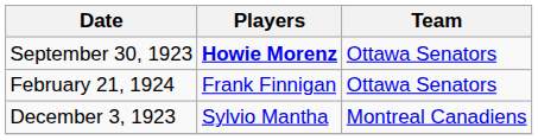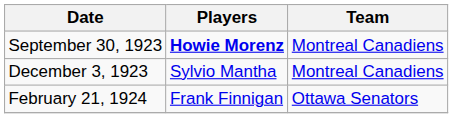September 30, 1923 | Team: Ottawa Senators -> Montreal Canadiens
rows swapped: December 3, 1923 <-> February 21, 1924
